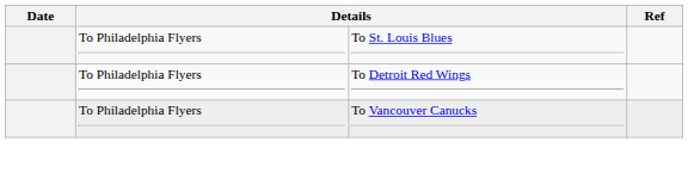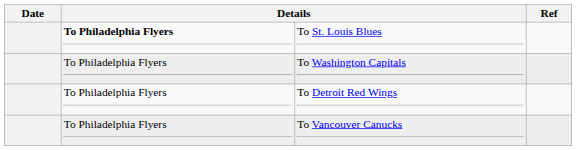To St. Louis Blues | column 2: normal -> bold
+ row: To Philadelphia Flyers | To Washington Capitals
